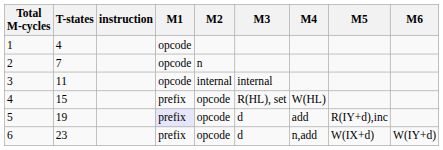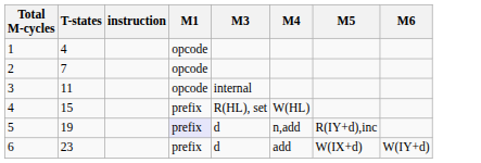- column: M2 | n | internal | opcode | opcode | opcode
5 | M4: add -> n,add
6 | M4: n,add -> add
